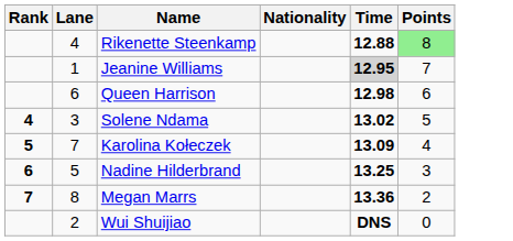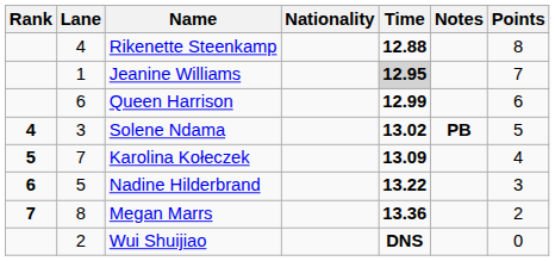+ column: Notes | PB
Rikenette Steenkamp | Points: lightgreen background -> no background
Queen Harrison | Time: 12.98 -> 12.99
Nadine Hilderbrand | Time: 13.25 -> 13.22
